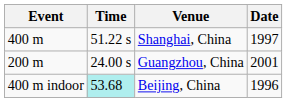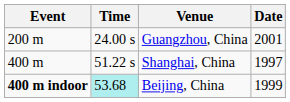rows swapped: Guangzhou, China <-> Shanghai, China
Beijing, China | Event: normal -> bold
Beijing, China | Date: 1996 -> 1999
